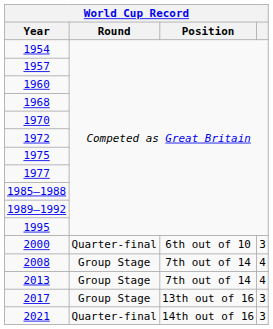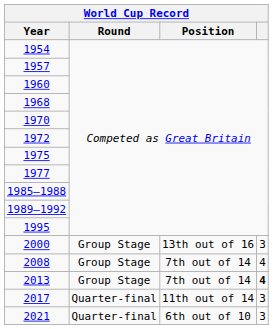2000 | Round: Quarter-final -> Group Stage
2000 | Position: 6th out of 10 -> 13th out of 16
2013 | column 4: normal -> bold
2017 | Round: Group Stage -> Quarter-final
2017 | Position: 13th out of 16 -> 11th out of 14
2021 | Position: 14th out of 16 -> 6th out of 10
